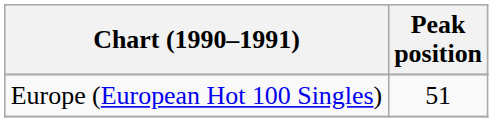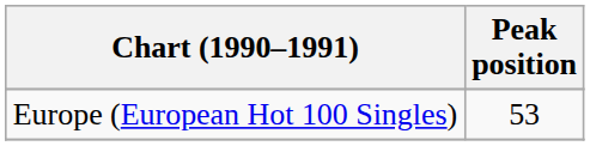Europe (European Hot 100 Singles) | Peak position: 51 -> 53
